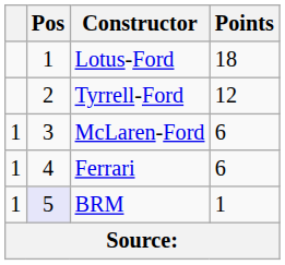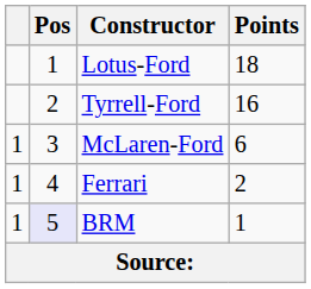Tyrrell-Ford | Points: 12 -> 16
Ferrari | Points: 6 -> 2
